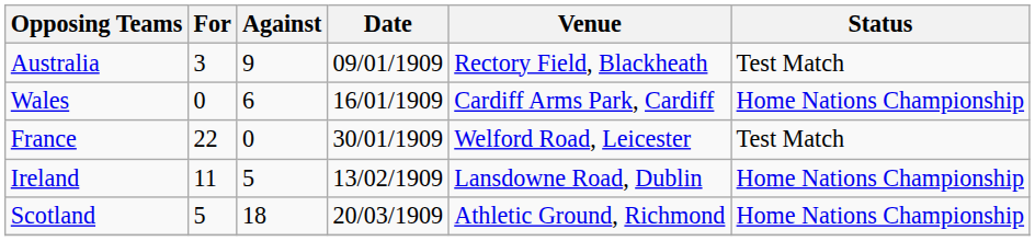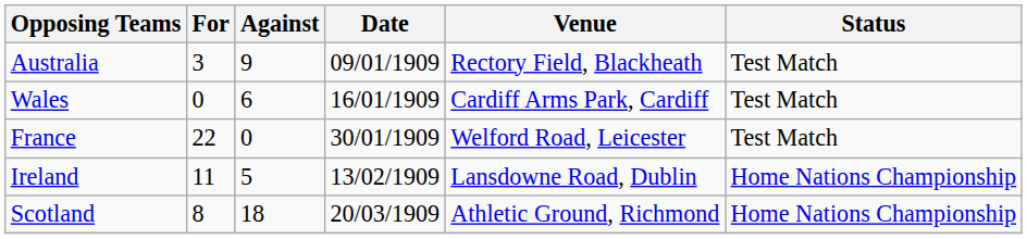Wales | Status: Home Nations Championship -> Test Match
Scotland | For: 5 -> 8
